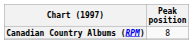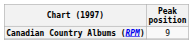Canadian Country Albums (RPM) | Peak position: 8 -> 9
